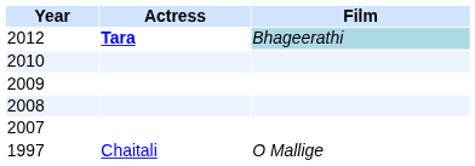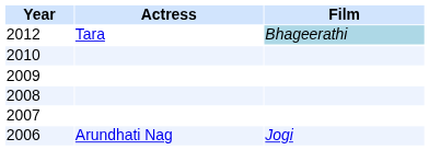2012 | Actress: bold -> normal
+ row: 2006 | Arundhati Nag | Jogi
- row: 1997 | Chaitali | O Mallige
